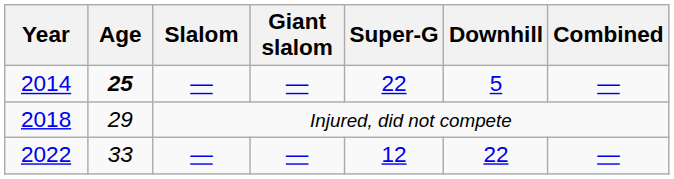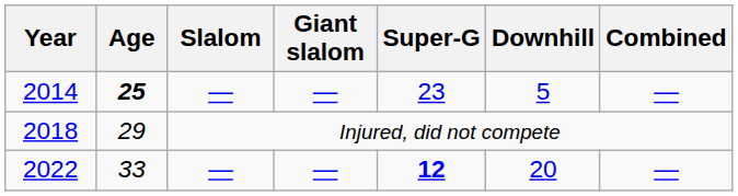2014 | Super-G: 22 -> 23
2022 | Super-G: normal -> bold
2022 | Downhill: 22 -> 20
